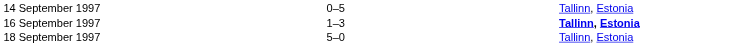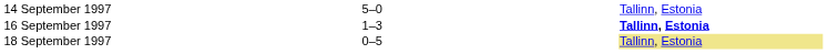14 September 1997 | column 3: 0–5 -> 5–0
18 September 1997 | column 3: 5–0 -> 0–5
18 September 1997 | column 5: no background -> khaki background
